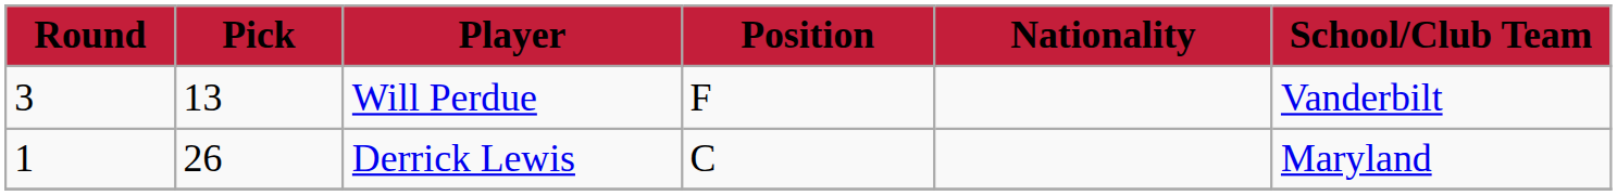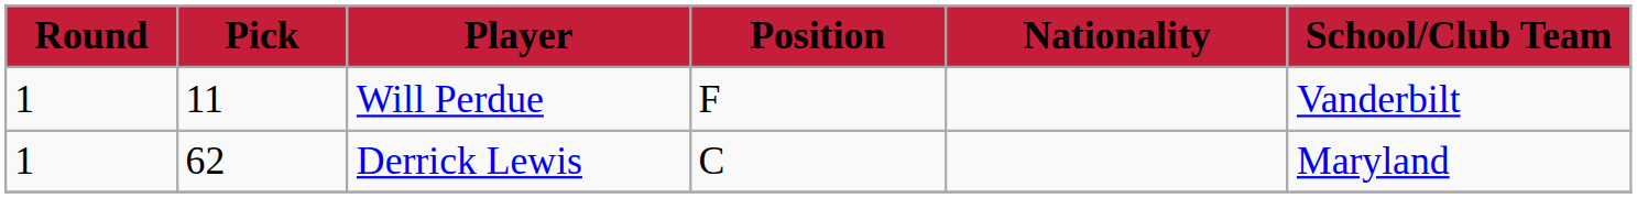Will Perdue | Round: 3 -> 1
Will Perdue | Pick: 13 -> 11
Derrick Lewis | Pick: 26 -> 62
